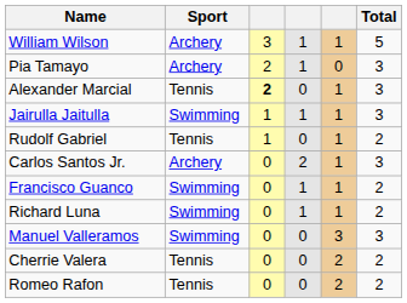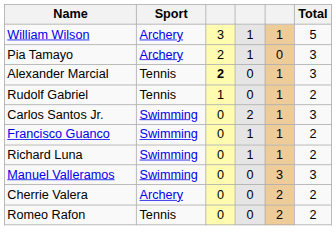- row: Jairulla Jaitulla | Swimming | 1 | 1 | 1 | 3
Carlos Santos Jr. | Sport: Archery -> Swimming
Cherrie Valera | Sport: Tennis -> Archery
